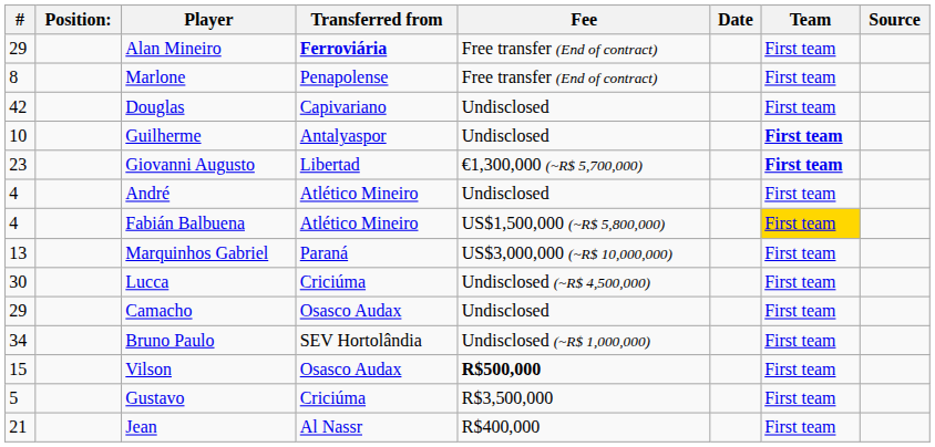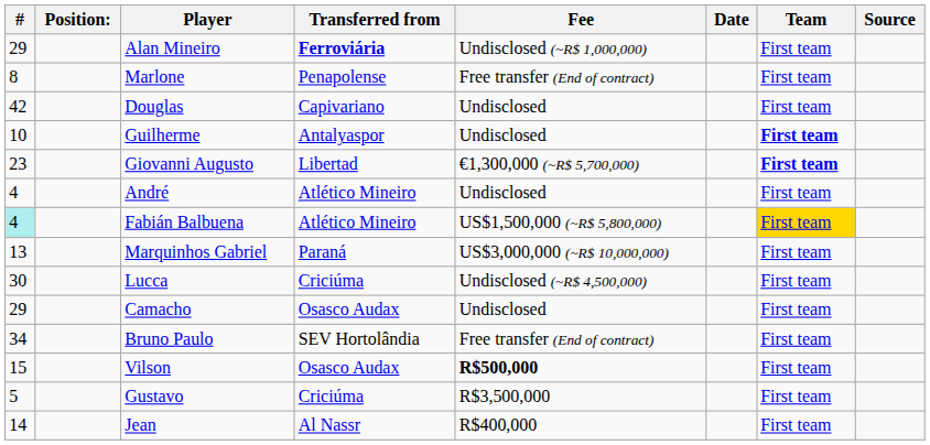Alan Mineiro | Fee: Free transfer (End of contract) -> Undisclosed (~R$ 1,000,000)
Fabián Balbuena | #: no background -> paleturquoise background
Bruno Paulo | Fee: Undisclosed (~R$ 1,000,000) -> Free transfer (End of contract)
Jean | #: 21 -> 14
